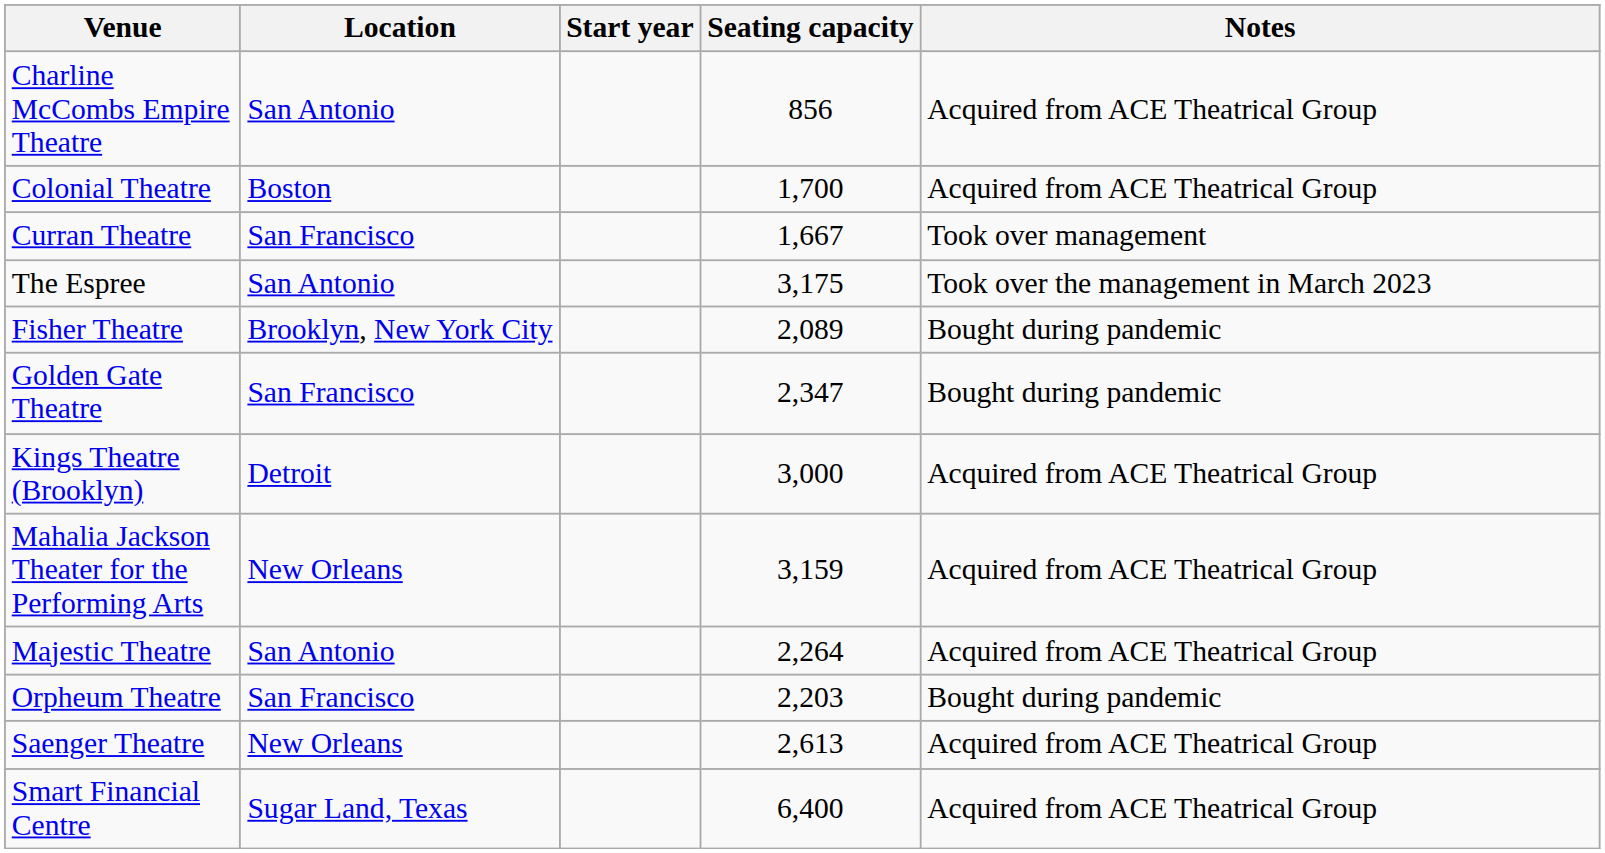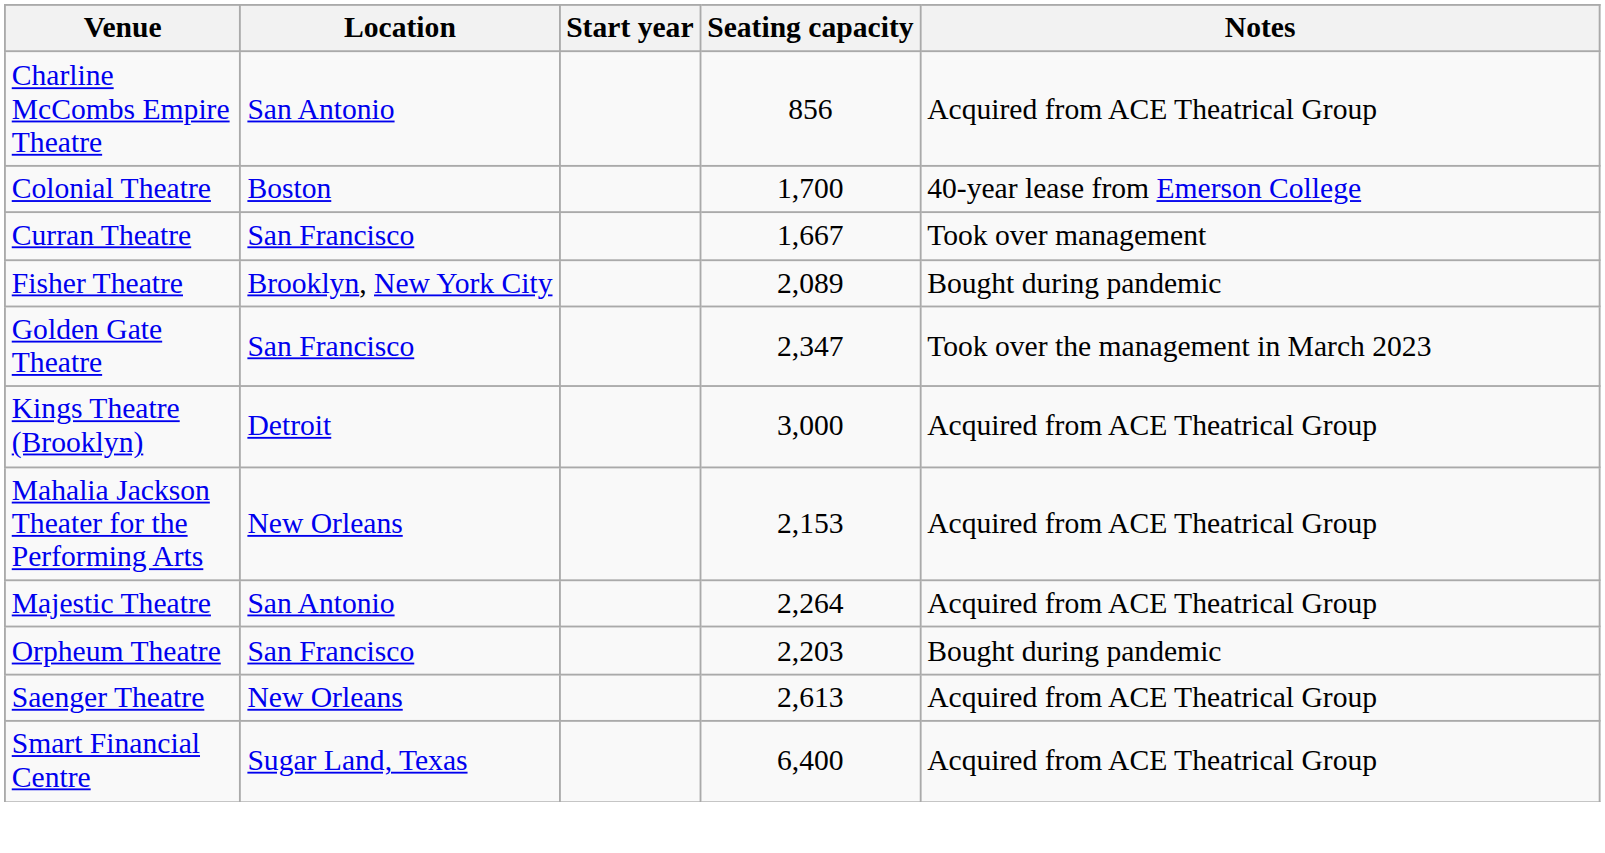Colonial Theatre | Notes: Acquired from ACE Theatrical Group -> 40-year lease from Emerson College
- row: The Espree | San Antonio | 3,175 | Took over the management in March 2023
Golden Gate Theatre | Notes: Bought during pandemic -> Took over the management in March 2023
Mahalia Jackson Theater for the Performing Arts | Seating capacity: 3,159 -> 2,153
